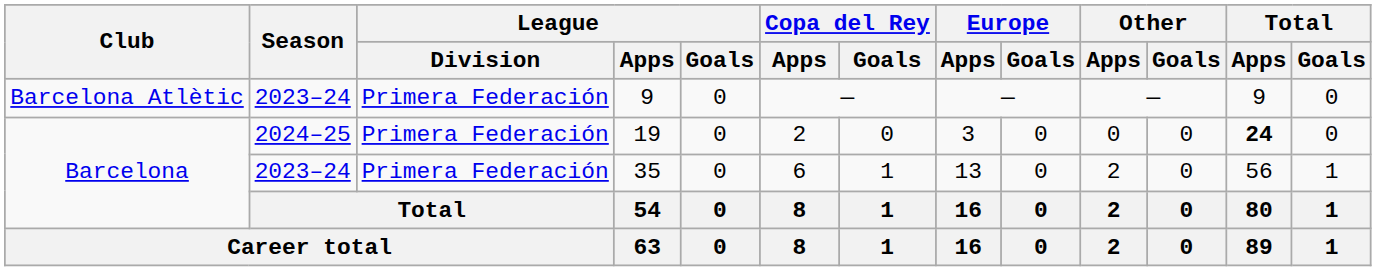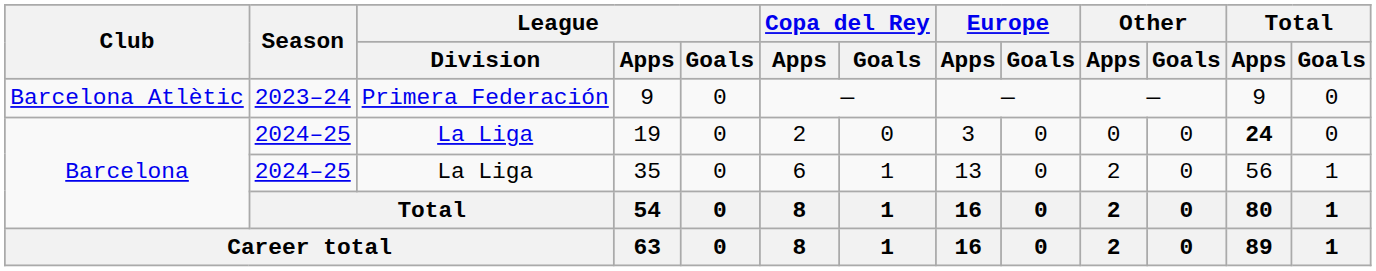19 | League / Division: Primera Federación -> La Liga
35 | Season: 2023–24 -> 2024–25
35 | League / Division: Primera Federación -> La Liga
